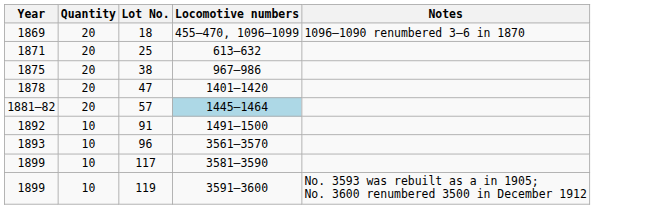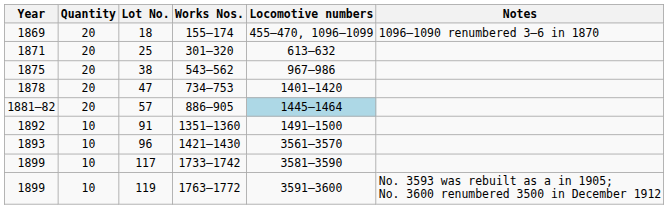+ column: Works Nos. | 155–174 | 301–320 | 543–562 | 734–753 | 886–905 | 1351–1360 | 1421–1430 | 1733–1742 | 1763–1772
